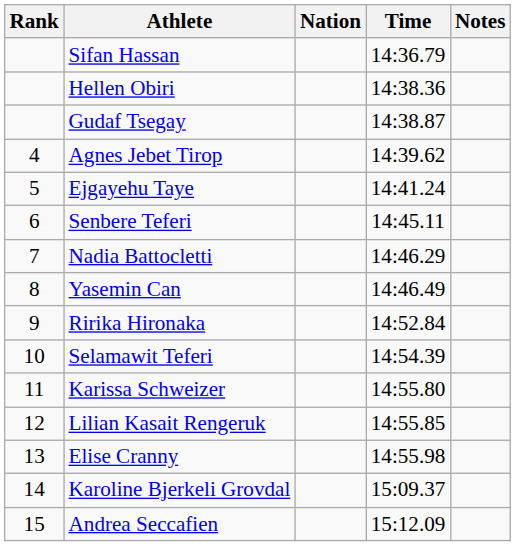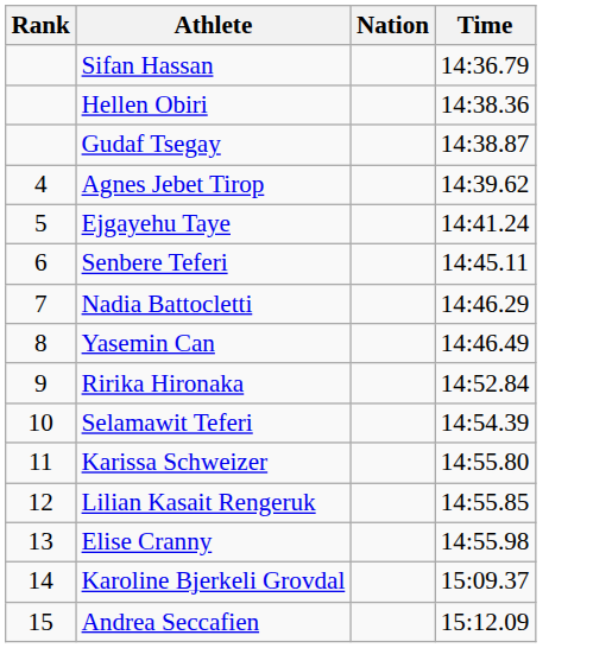- column: Notes
